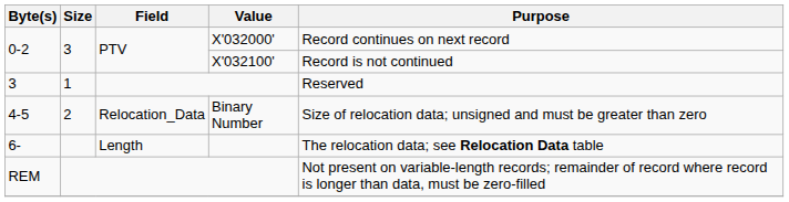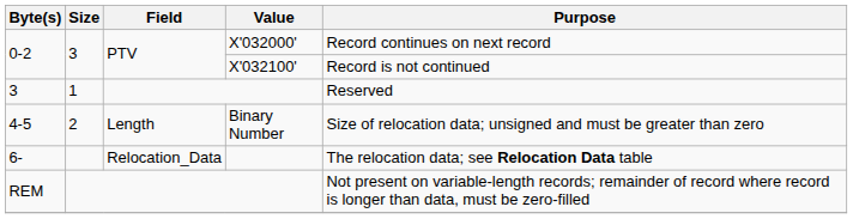4-5 | Field: Relocation_Data -> Length
6- | Field: Length -> Relocation_Data
